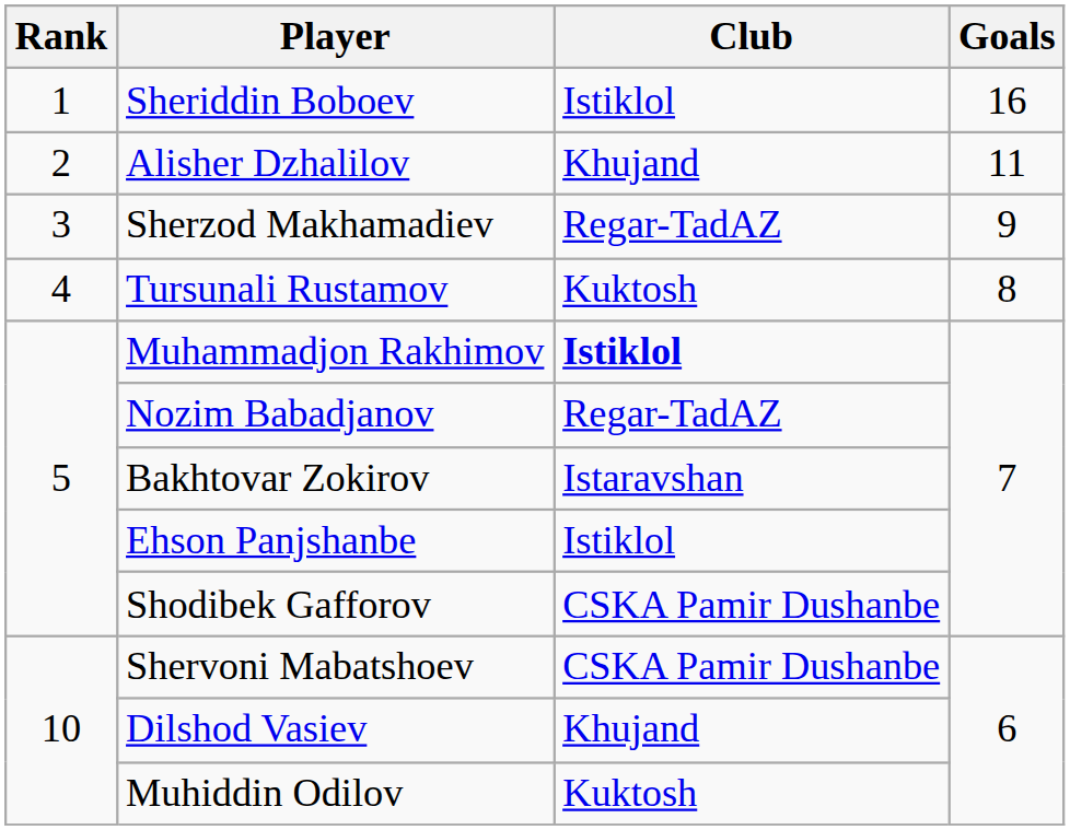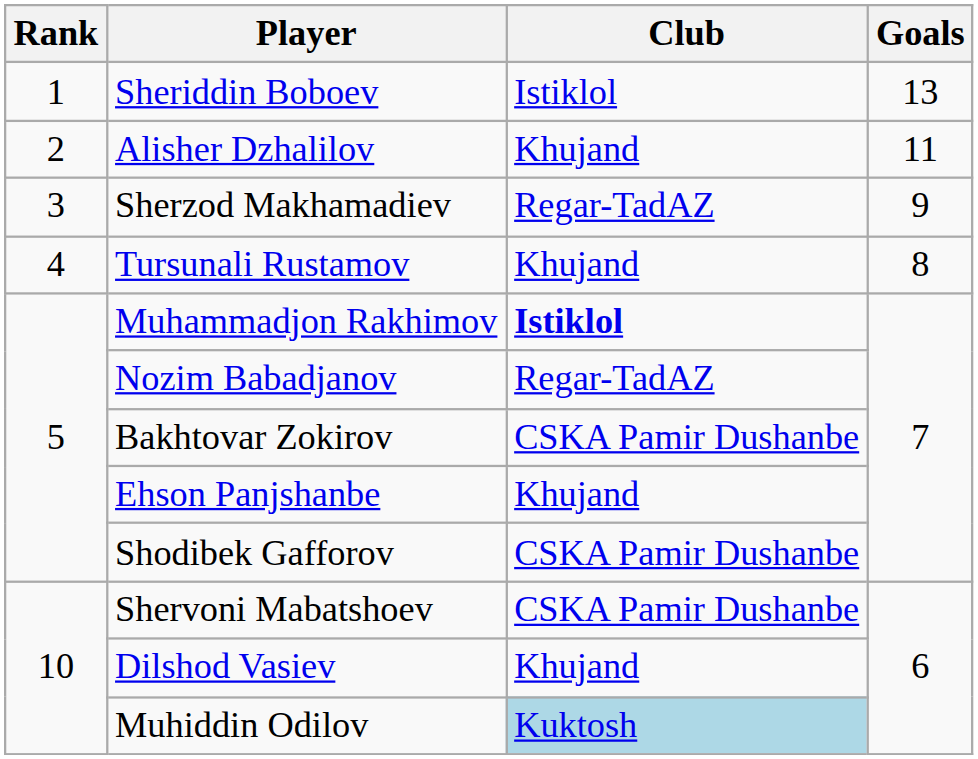Sheriddin Boboev | Goals: 16 -> 13
Tursunali Rustamov | Club: Kuktosh -> Khujand
Bakhtovar Zokirov | Club: Istaravshan -> CSKA Pamir Dushanbe
Ehson Panjshanbe | Club: Istiklol -> Khujand
Muhiddin Odilov | Club: no background -> lightblue background
